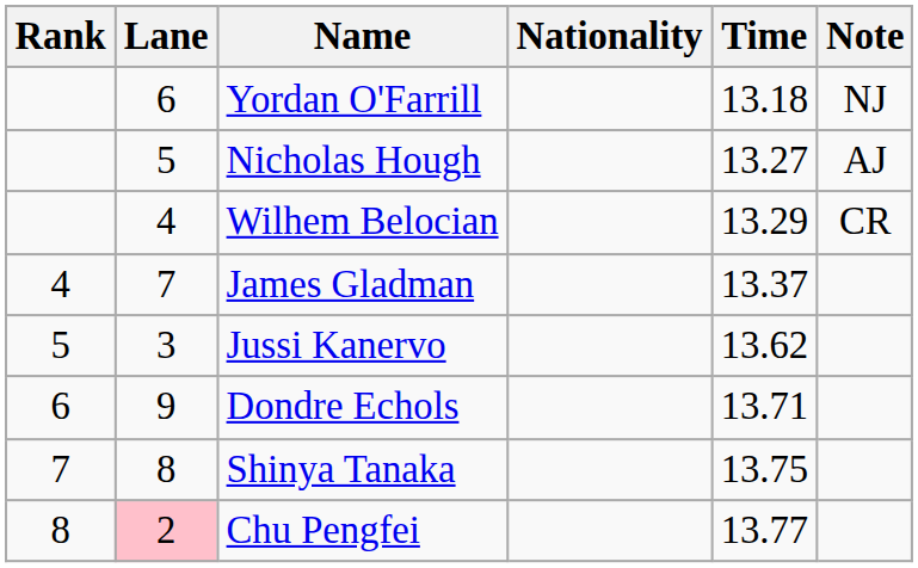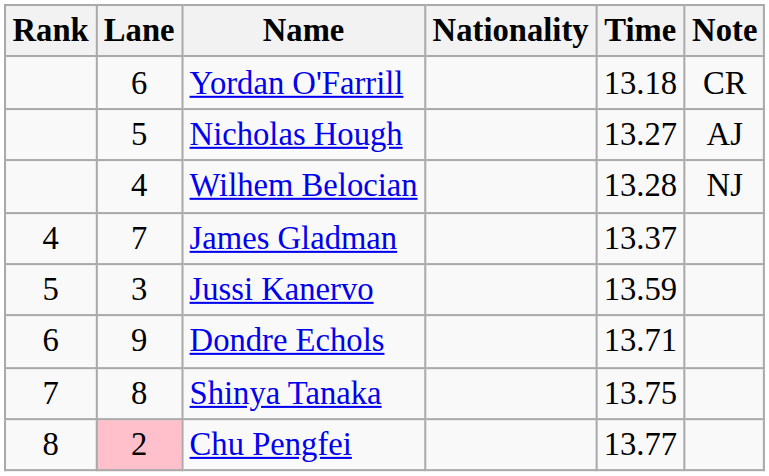Yordan O'Farrill | Note: NJ -> CR
Wilhem Belocian | Time: 13.29 -> 13.28
Wilhem Belocian | Note: CR -> NJ
Jussi Kanervo | Time: 13.62 -> 13.59
